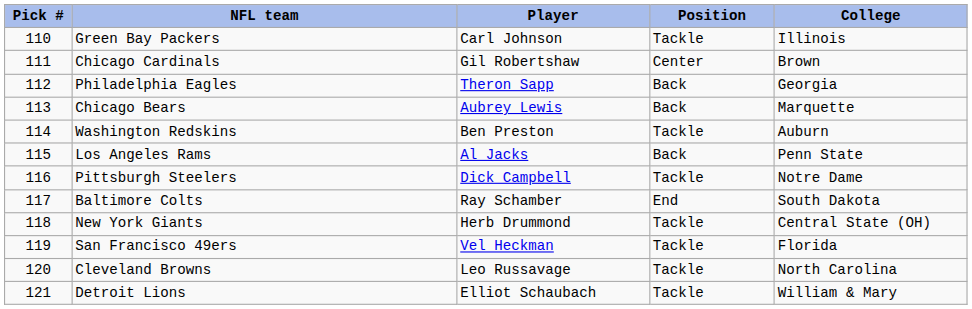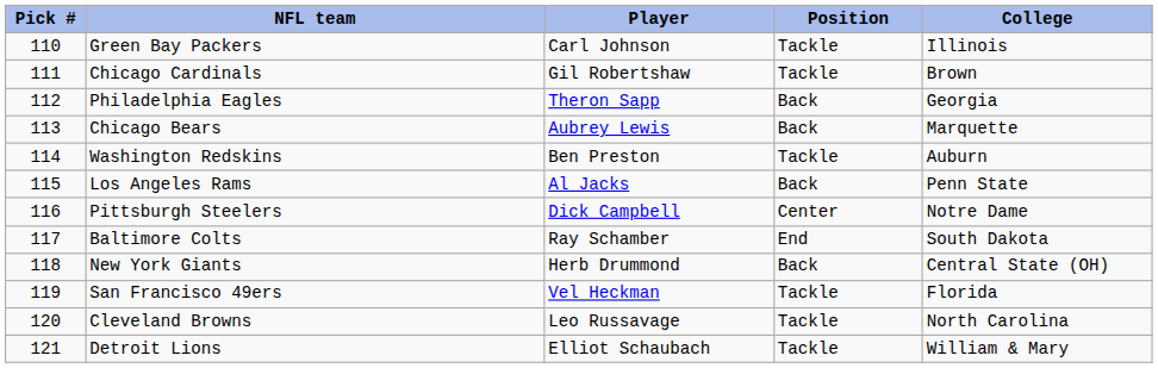Chicago Cardinals | Position: Center -> Tackle
Pittsburgh Steelers | Position: Tackle -> Center
New York Giants | Position: Tackle -> Back
